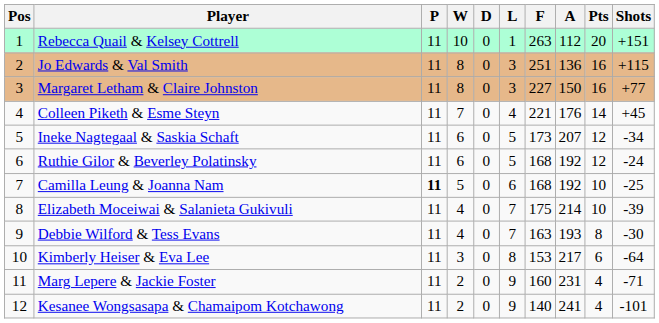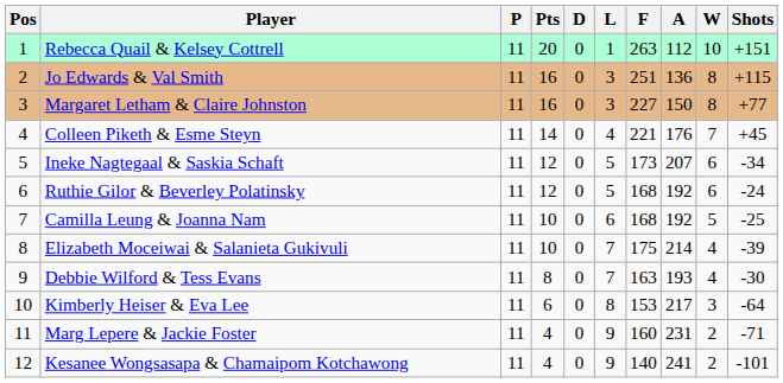columns swapped: W <-> Pts
Camilla Leung & Joanna Nam | P: bold -> normal
